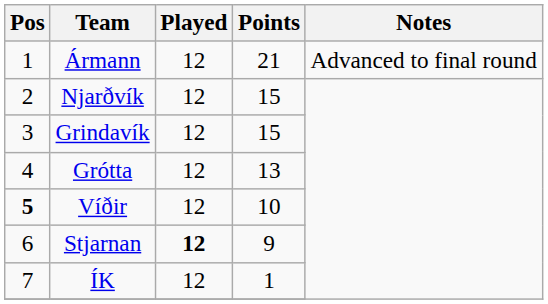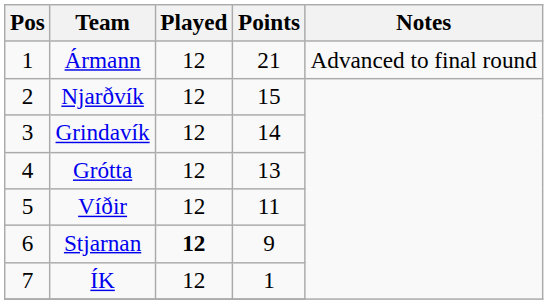Grindavík | Points: 15 -> 14
Víðir | Pos: bold -> normal
Víðir | Points: 10 -> 11
